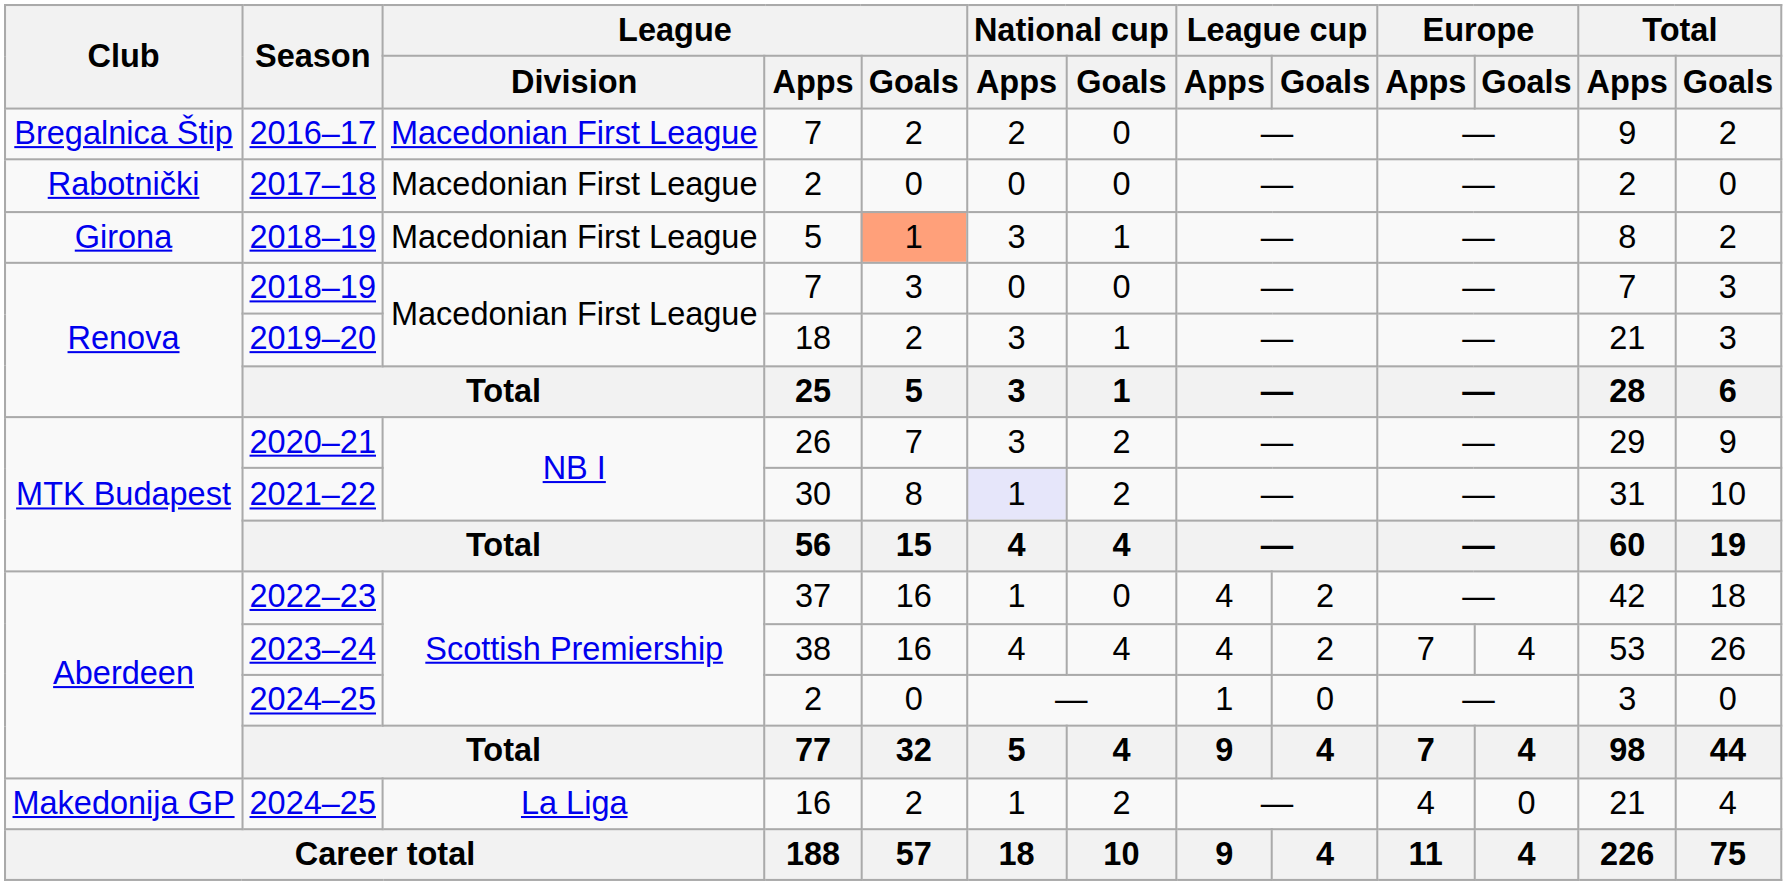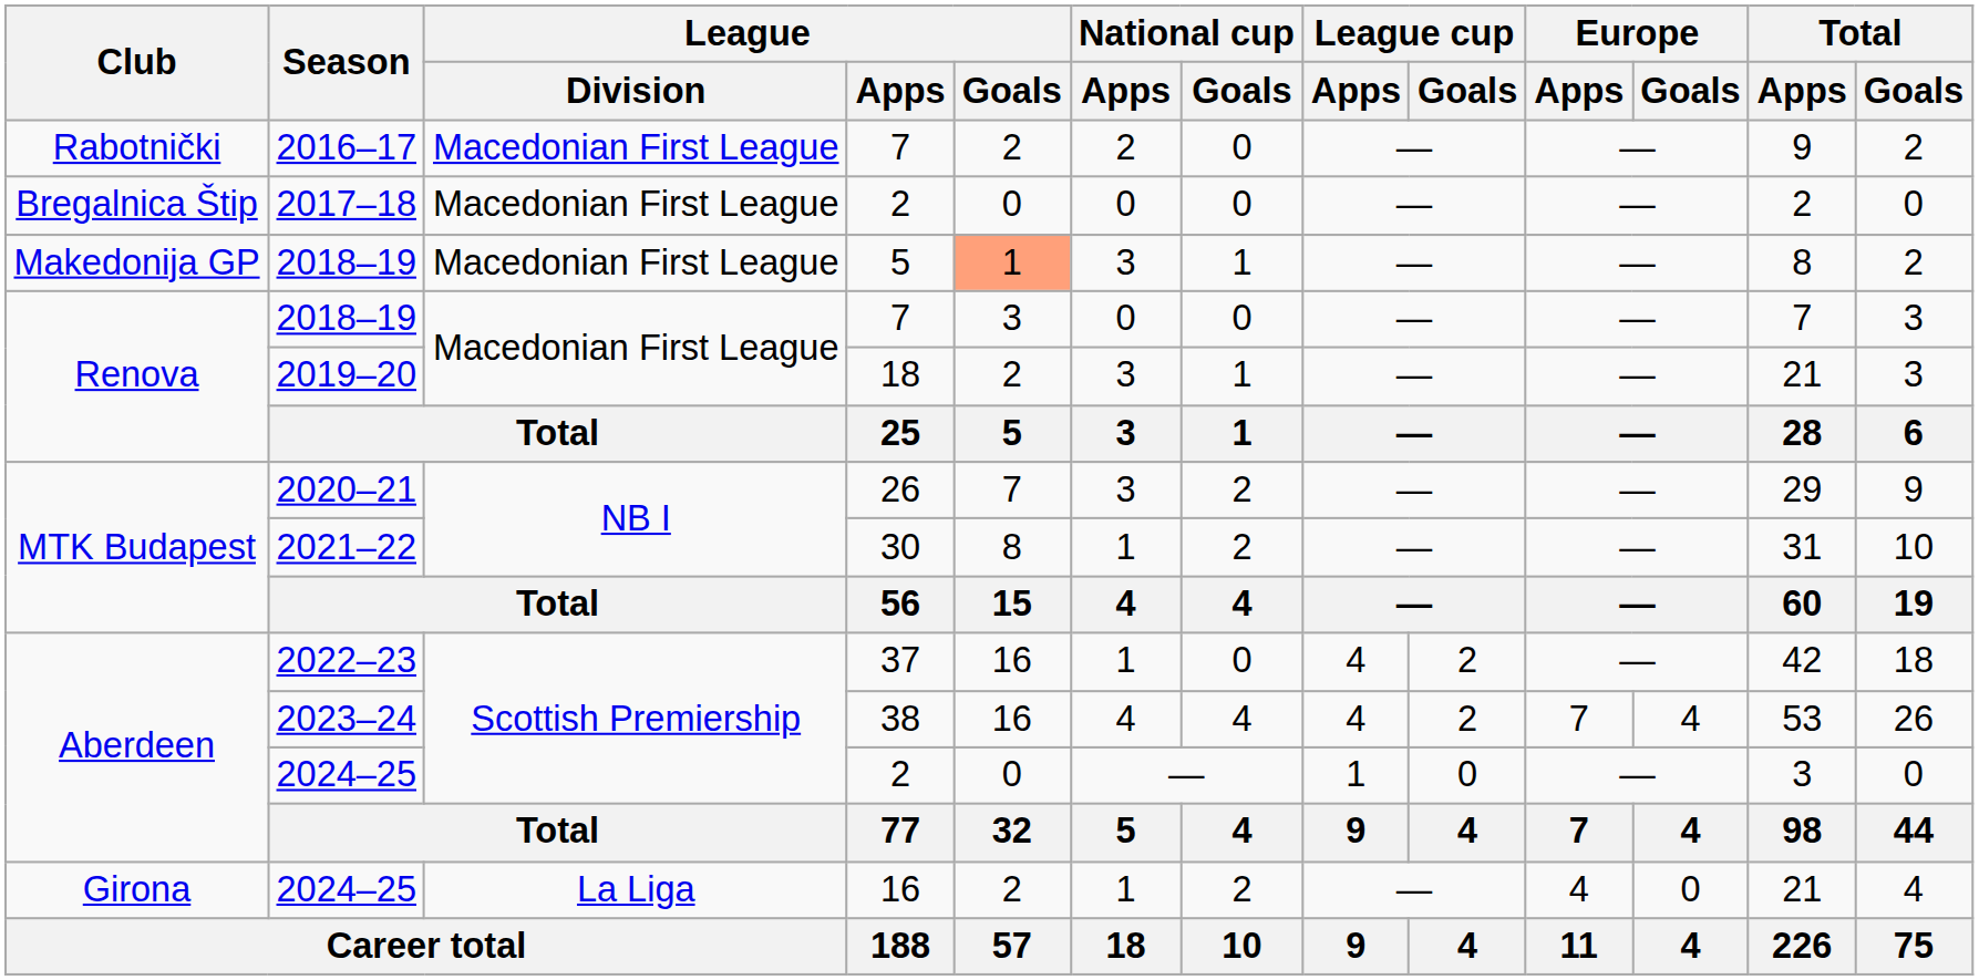2016–17 | Club: Bregalnica Štip -> Rabotnički
2017–18 | Club: Rabotnički -> Bregalnica Štip
2018–19 / 5 | Club: Girona -> Makedonija GP
2021–22 | National cup / Apps: lavender background -> no background
2024–25 / 16 | Club: Makedonija GP -> Girona
